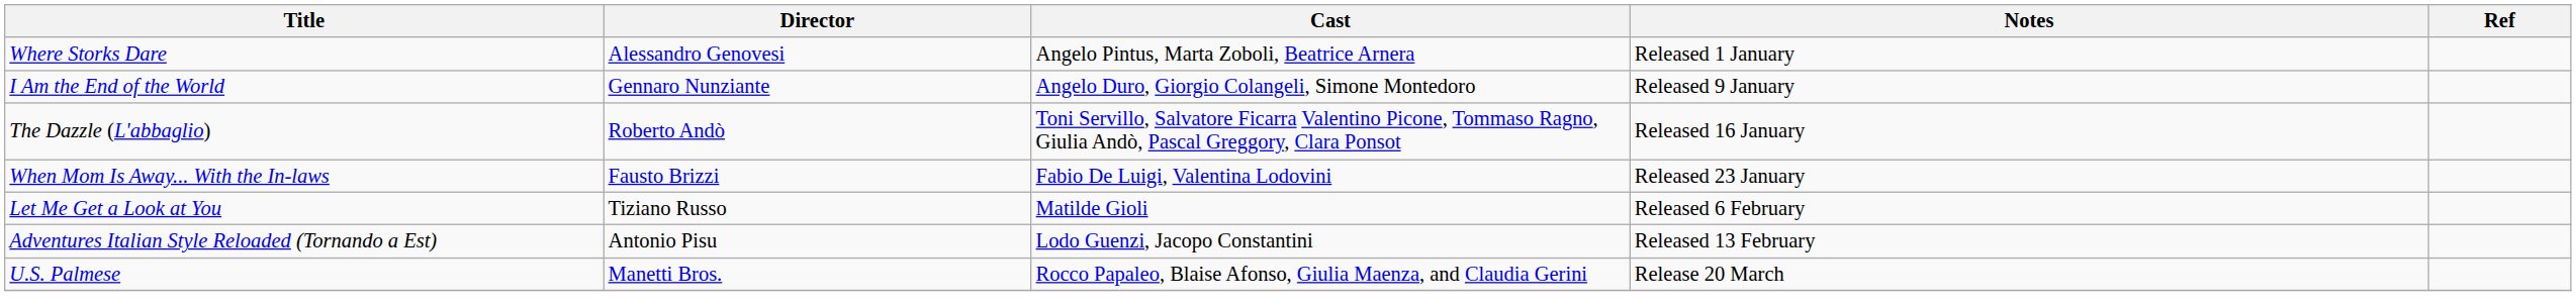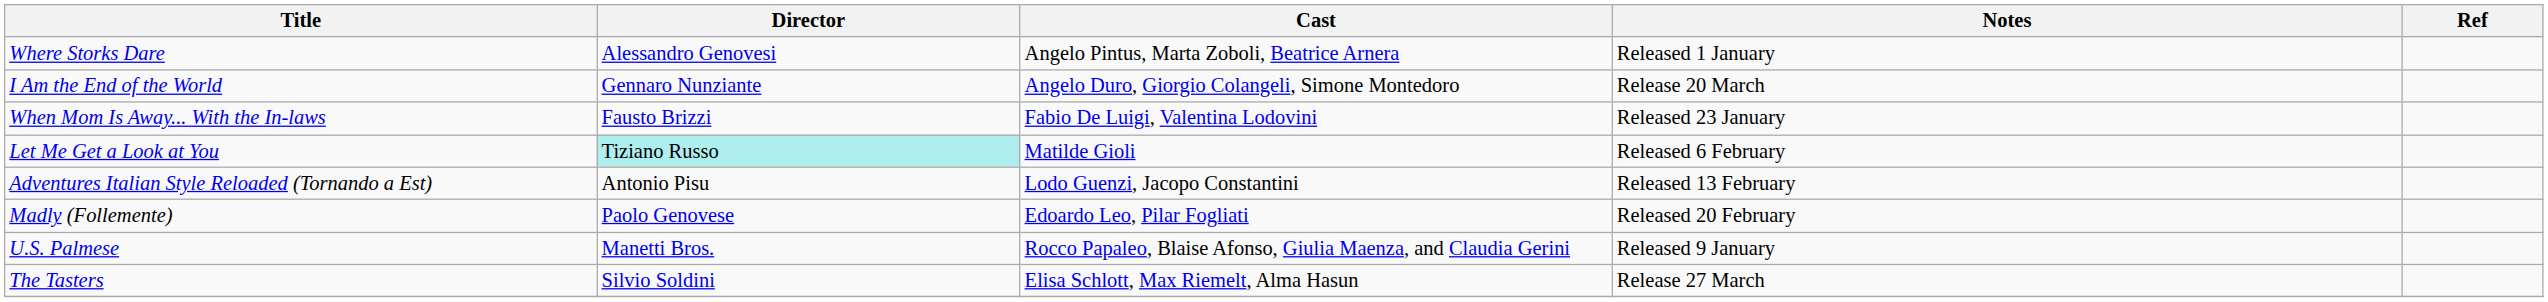I Am the End of the World | Notes: Released 9 January -> Release 20 March
- row: The Dazzle (L'abbaglio) | Roberto Andò | Toni Servillo, Salvatore Ficarra Valentino Picone, Tommaso Ragno, Giulia Andò, Pascal Greggory, Clara Ponsot | Released 16 January
Let Me Get a Look at You | Director: no background -> paleturquoise background
+ row: Madly (Follemente) | Paolo Genovese | Edoardo Leo, Pilar Fogliati | Released 20 February
U.S. Palmese | Notes: Release 20 March -> Released 9 January
+ row: The Tasters | Silvio Soldini | Elisa Schlott, Max Riemelt, Alma Hasun | Release 27 March
